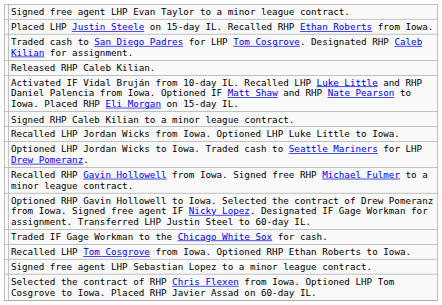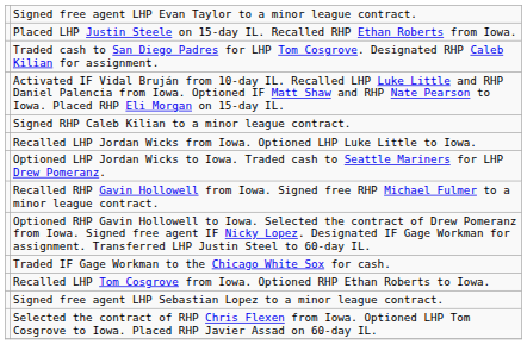- row: Released RHP Caleb Kilian.
